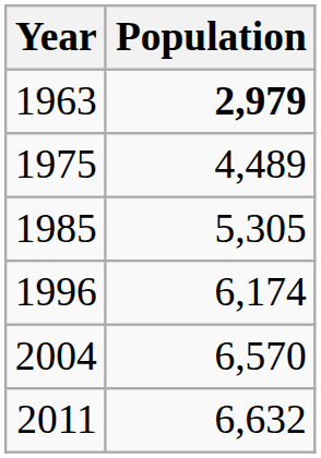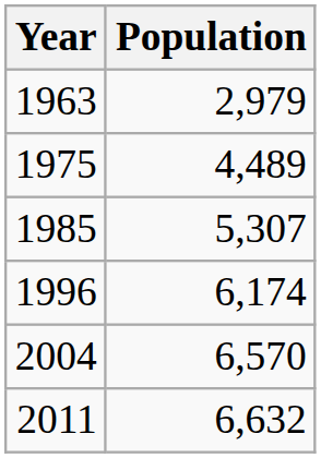1963 | Population: bold -> normal
1985 | Population: 5,305 -> 5,307
